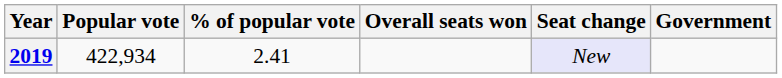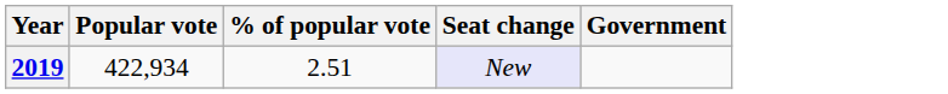- column: Overall seats won
2019 | % of popular vote: 2.41 -> 2.51
